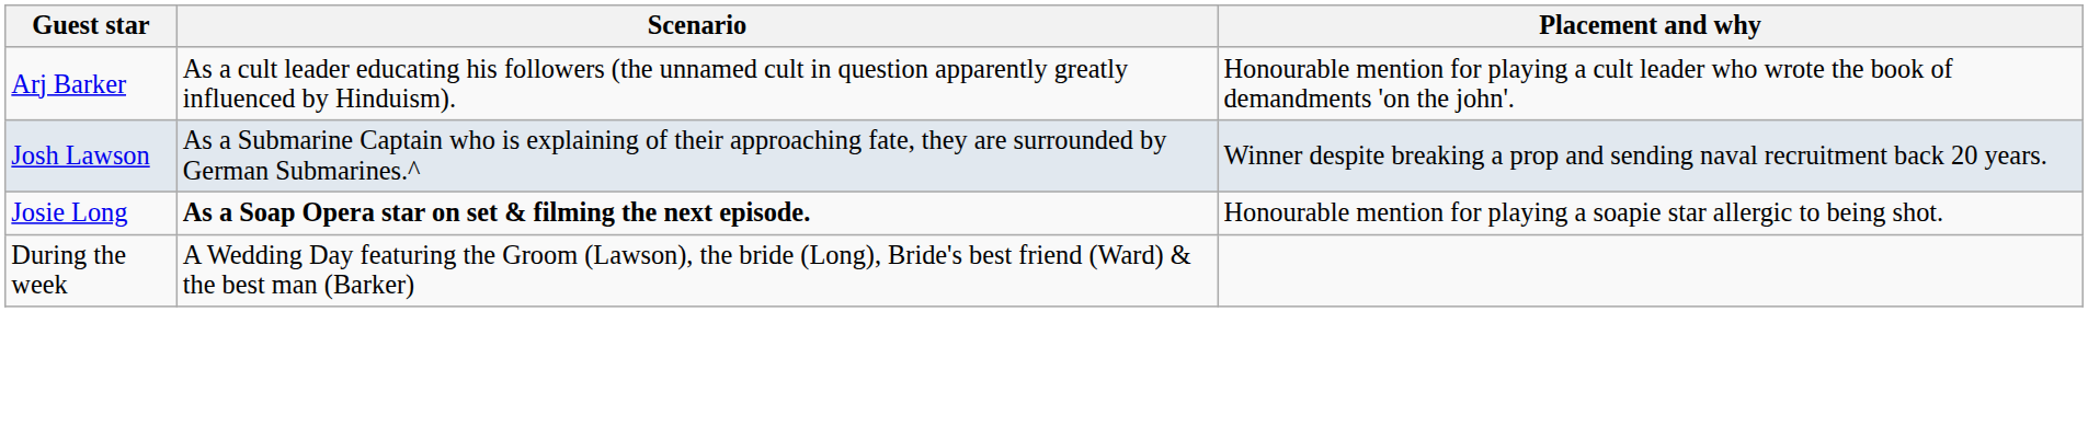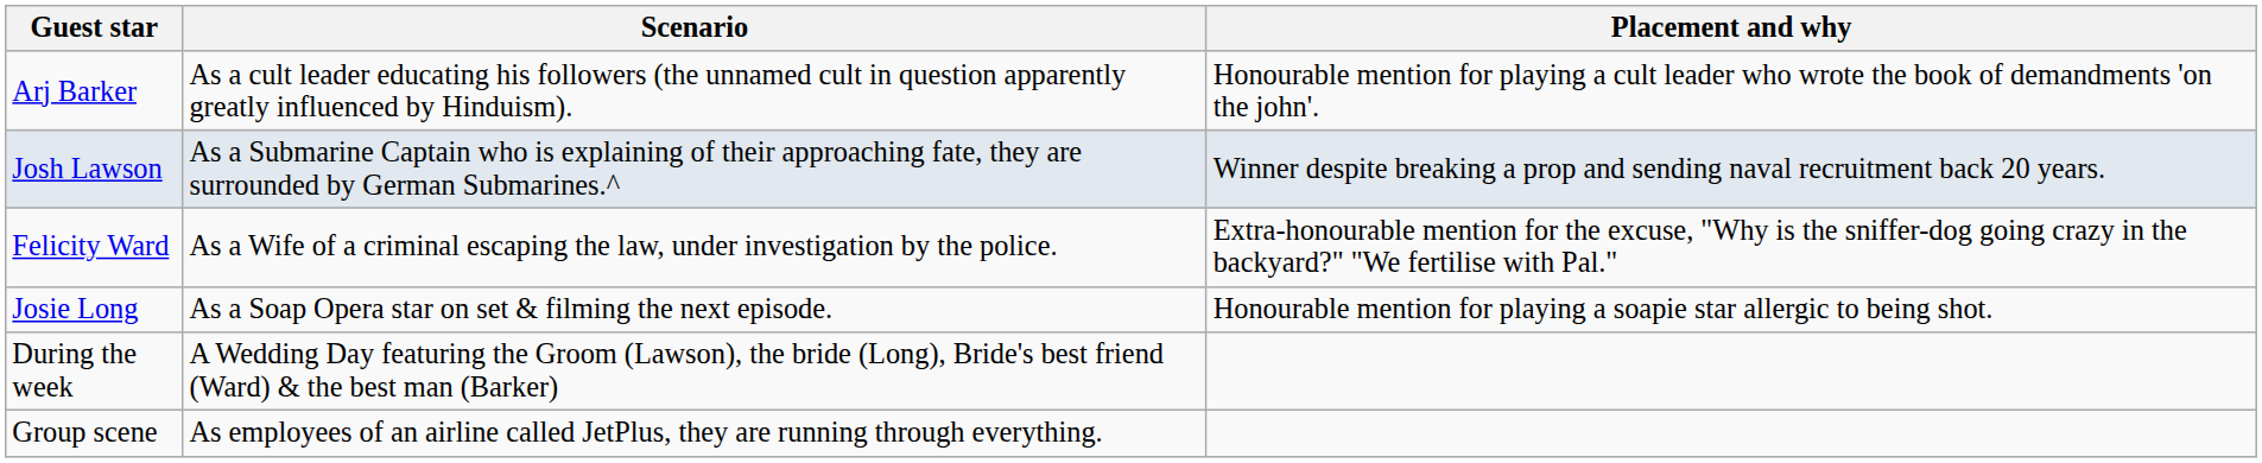+ row: Felicity Ward | As a Wife of a criminal escaping the law, under investigation by the police. | Extra-honourable mention for the excuse, "Why is the sniffer-dog going crazy in the backyard?" "We fertilise with Pal."
Josie Long | Scenario: bold -> normal
+ row: Group scene | As employees of an airline called JetPlus, they are running through everything.
